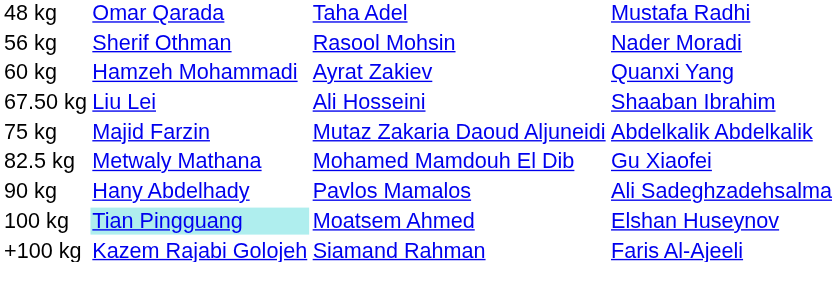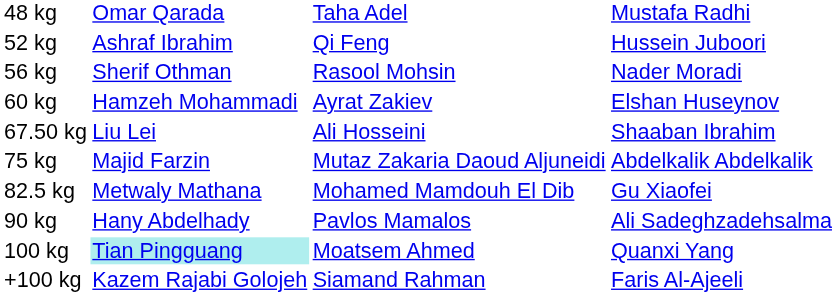+ row: 52 kg | Ashraf Ibrahim | Qi Feng | Hussein Juboori
60 kg | column 4: Quanxi Yang -> Elshan Huseynov
100 kg | column 4: Elshan Huseynov -> Quanxi Yang
